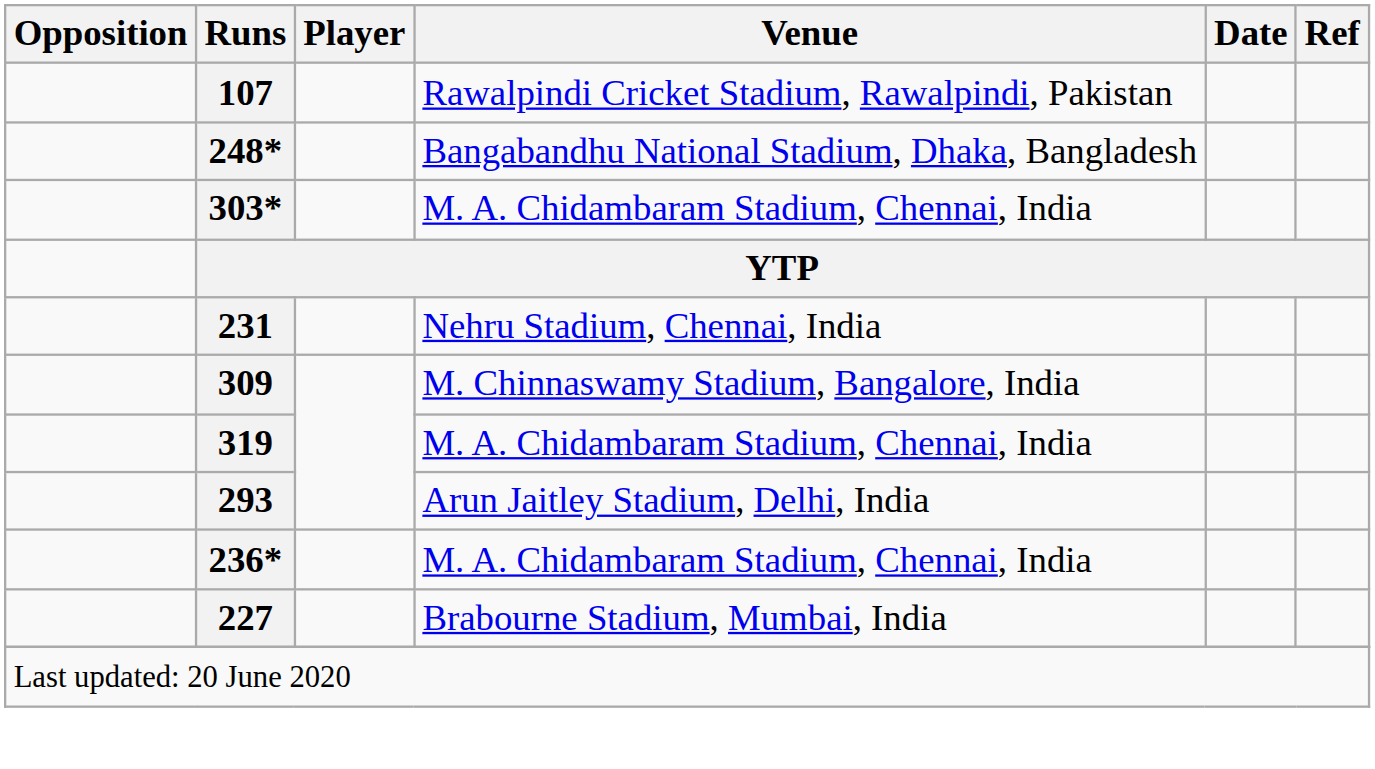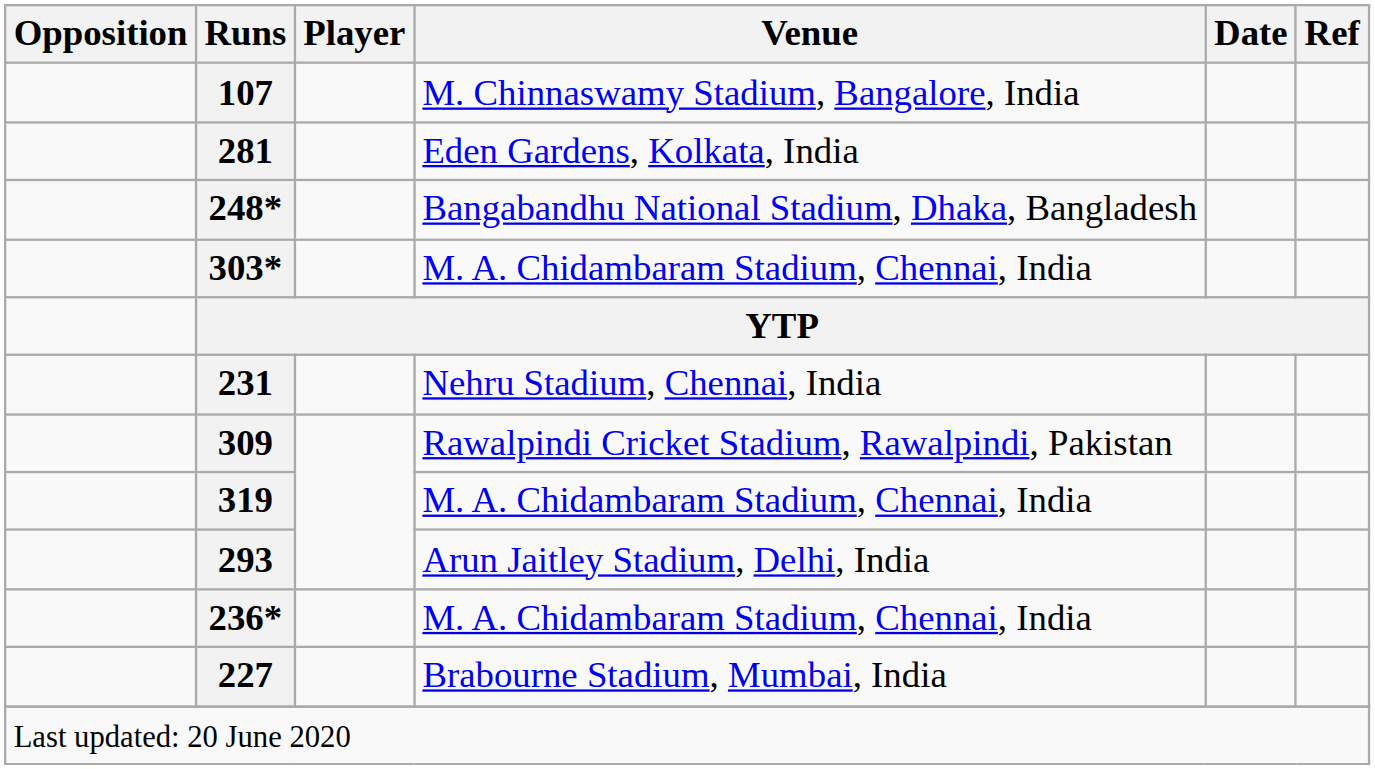107 | Venue: Rawalpindi Cricket Stadium, Rawalpindi, Pakistan -> M. Chinnaswamy Stadium, Bangalore, India
+ row: 281 | Eden Gardens, Kolkata, India
309 | Venue: M. Chinnaswamy Stadium, Bangalore, India -> Rawalpindi Cricket Stadium, Rawalpindi, Pakistan
